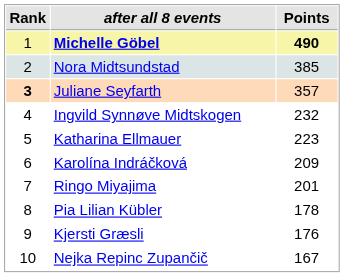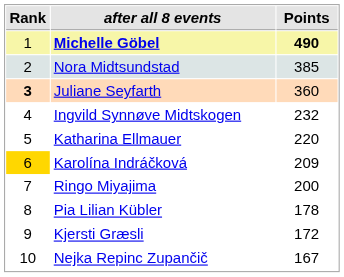Juliane Seyfarth | Points: 357 -> 360
Katharina Ellmauer | Points: 223 -> 220
Karolína Indráčková | Rank: no background -> gold background
Ringo Miyajima | Points: 201 -> 200
Kjersti Græsli | Points: 176 -> 172
